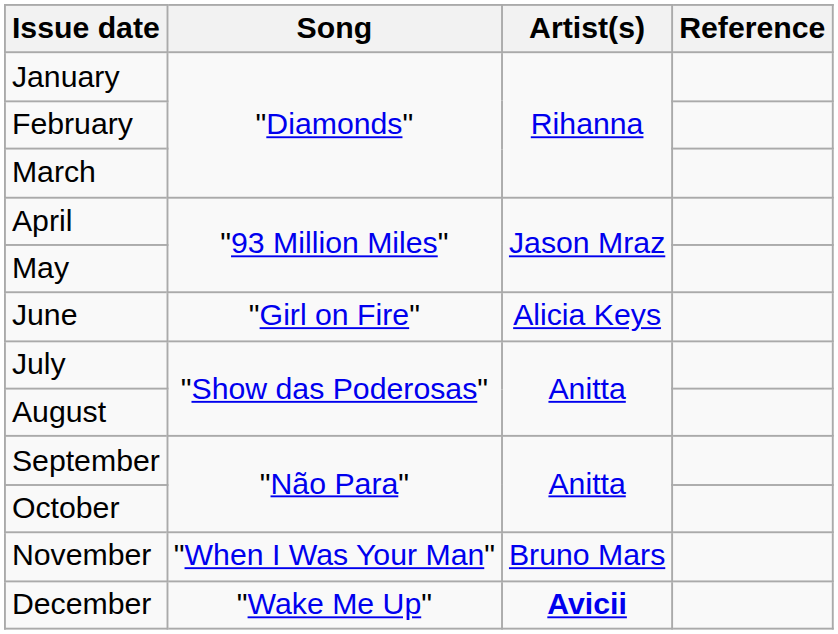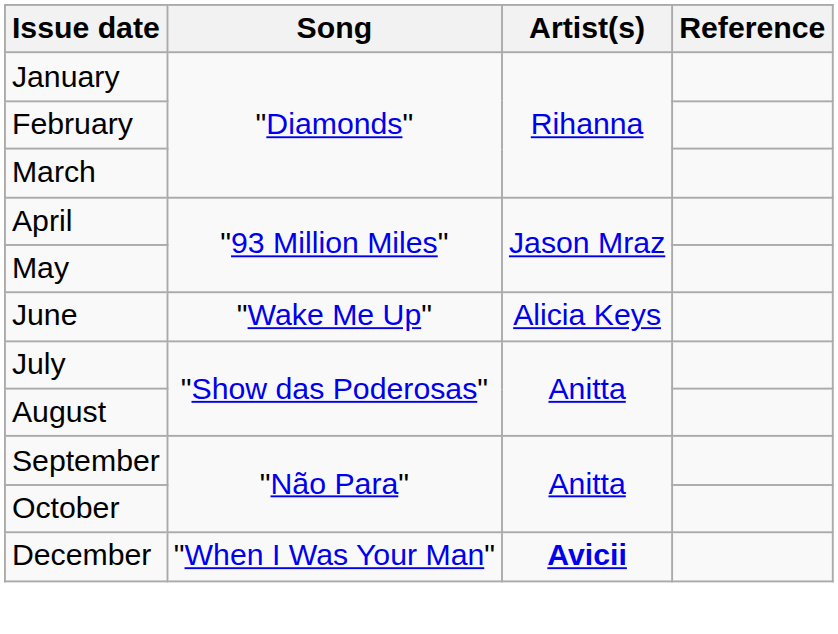June | Song: "Girl on Fire" -> "Wake Me Up"
- row: November | "When I Was Your Man" | Bruno Mars
December | Song: "Wake Me Up" -> "When I Was Your Man"
